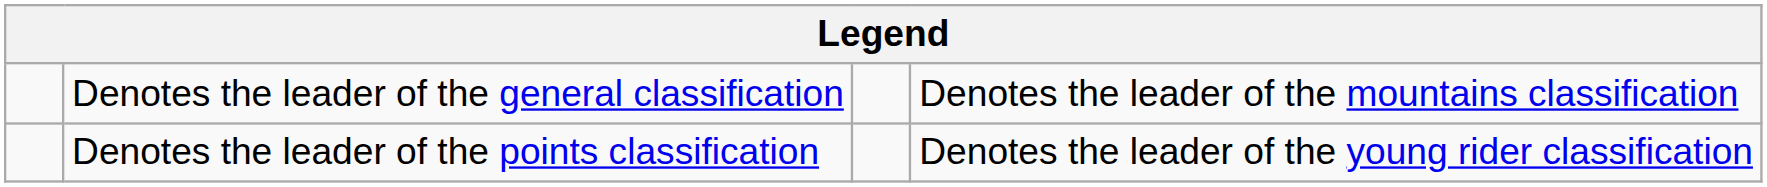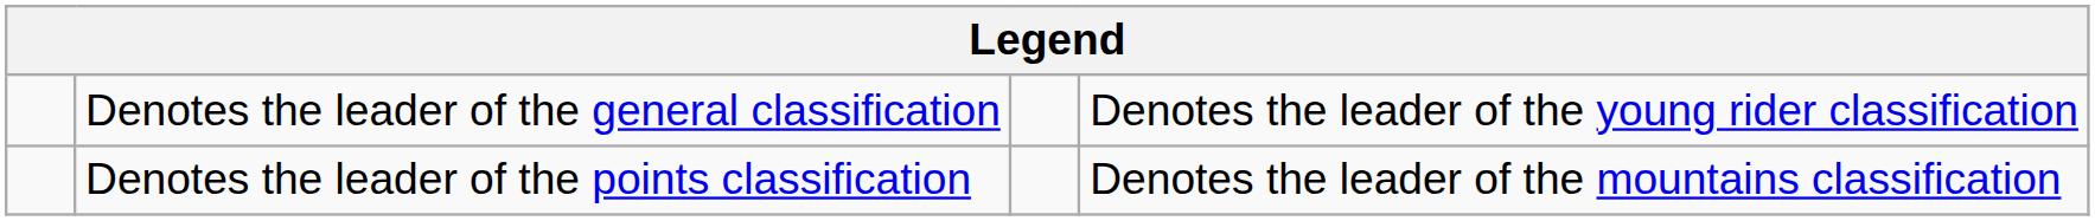Denotes the leader of the general classification | column 4: Denotes the leader of the mountains classification -> Denotes the leader of the young rider classification
Denotes the leader of the points classification | column 4: Denotes the leader of the young rider classification -> Denotes the leader of the mountains classification
